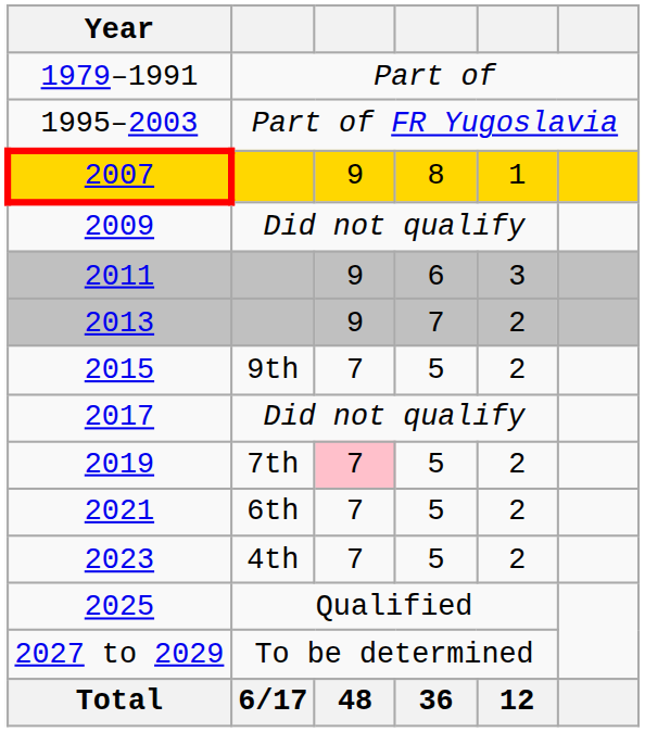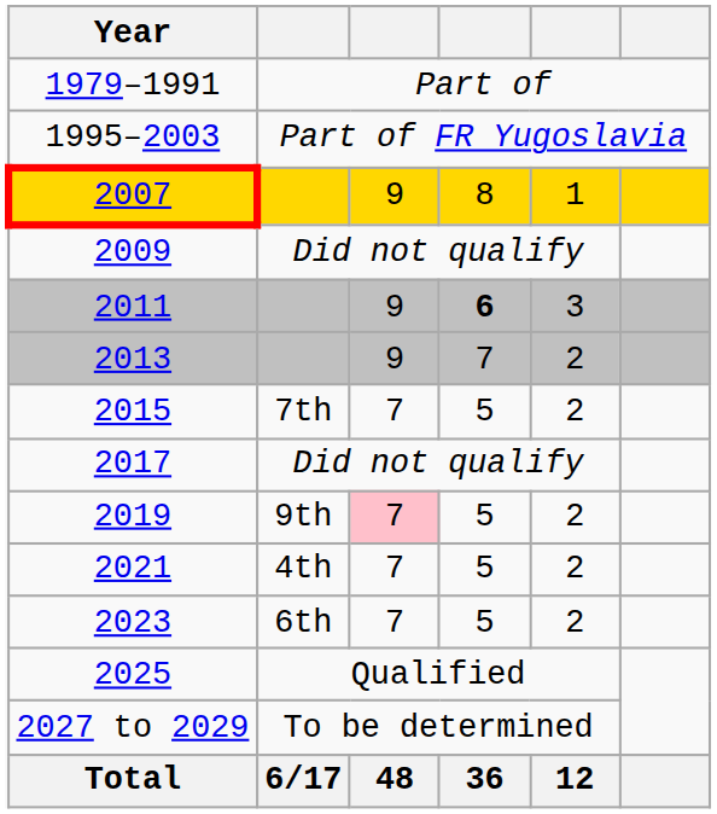2011 | column 4: normal -> bold
2015 | column 2: 9th -> 7th
2019 | column 2: 7th -> 9th
2021 | column 2: 6th -> 4th
2023 | column 2: 4th -> 6th
